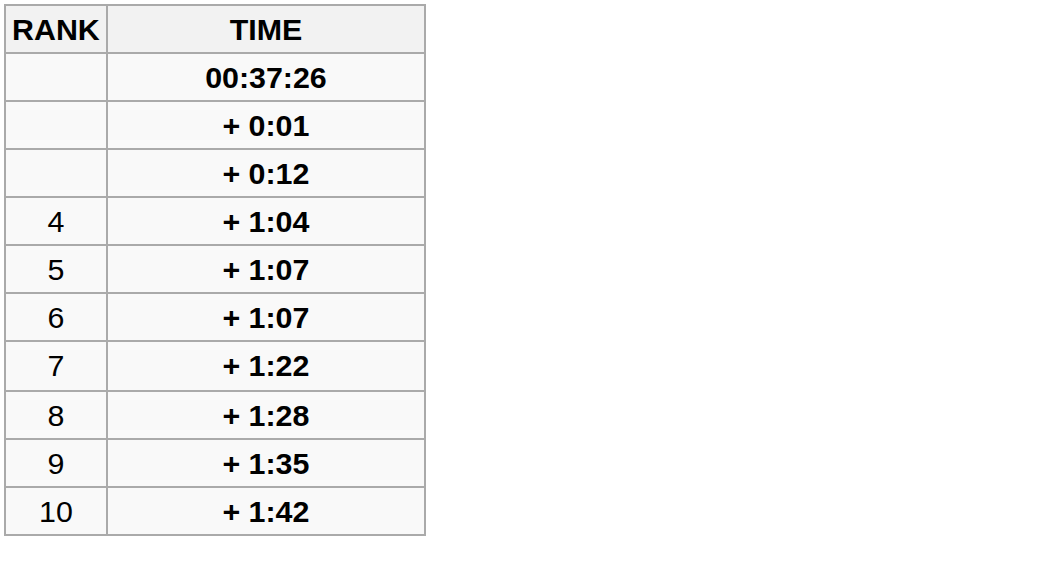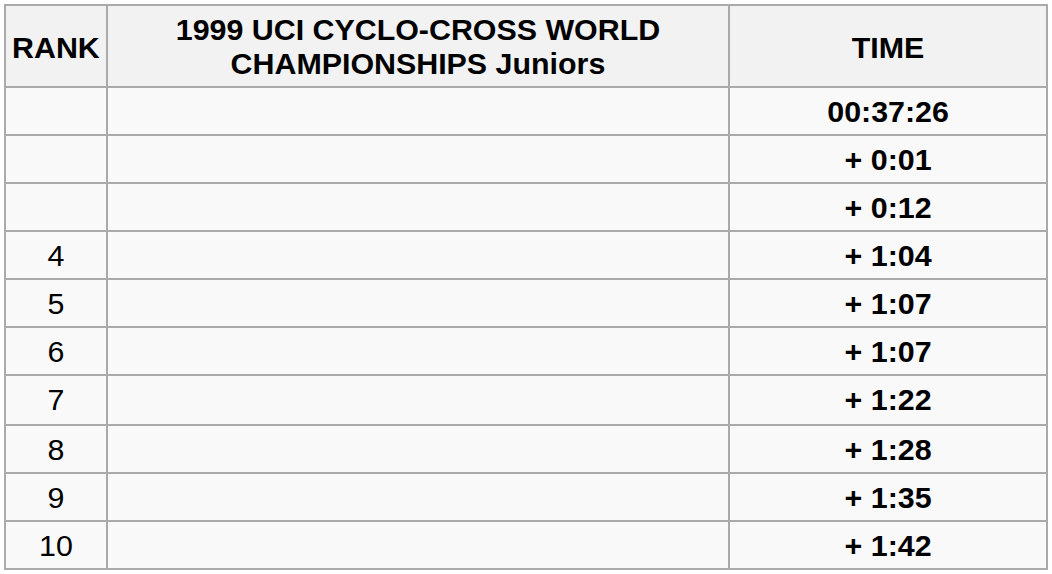+ column: 1999 UCI CYCLO-CROSS WORLD CHAMPIONSHIPS Juniors
